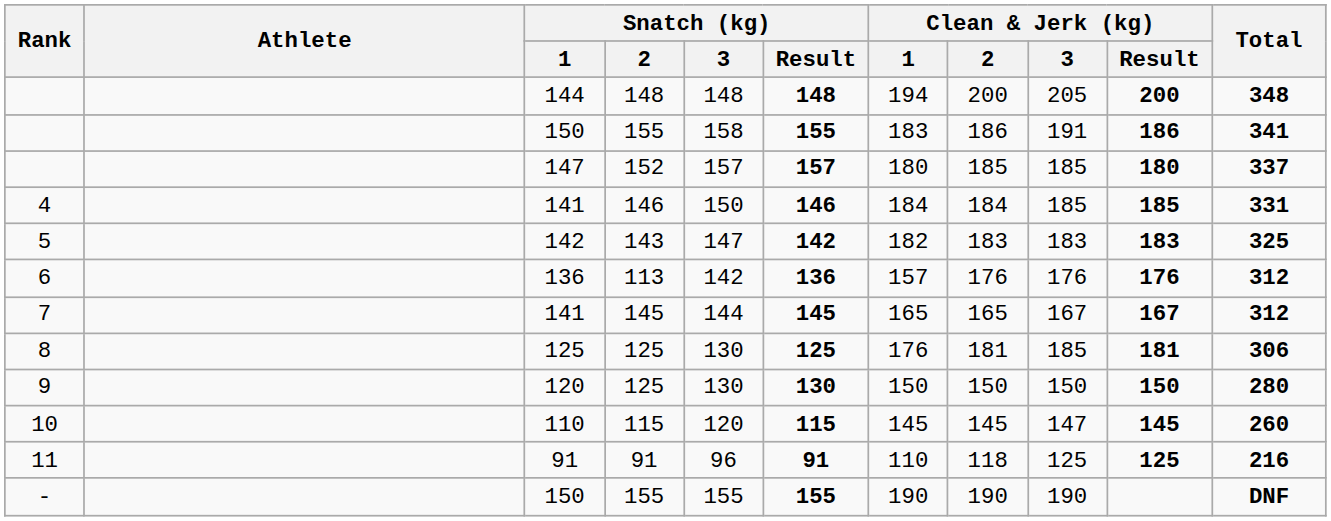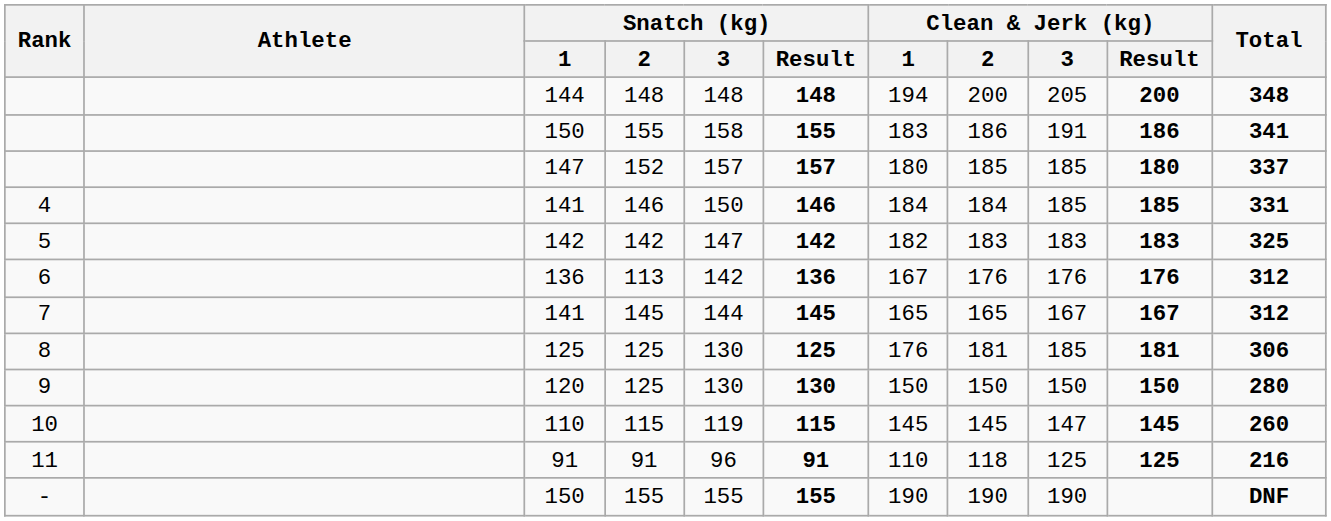5 | Snatch (kg) / 2: 143 -> 142
6 | Clean & Jerk (kg) / 1: 157 -> 167
10 | Snatch (kg) / 3: 120 -> 119
